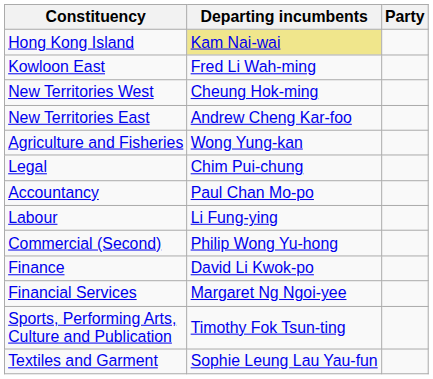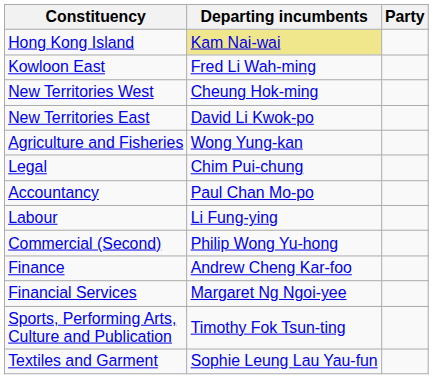New Territories East | Departing incumbents: Andrew Cheng Kar-foo -> David Li Kwok-po
Finance | Departing incumbents: David Li Kwok-po -> Andrew Cheng Kar-foo
